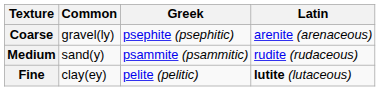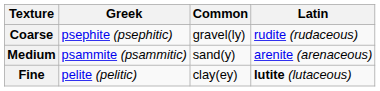columns swapped: Common <-> Greek
Coarse | Latin: arenite (arenaceous) -> rudite (rudaceous)
Medium | Latin: rudite (rudaceous) -> arenite (arenaceous)
